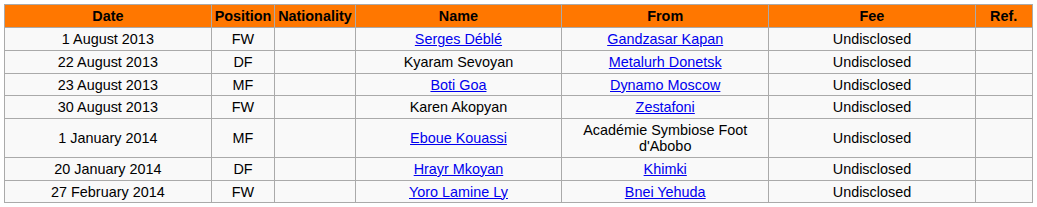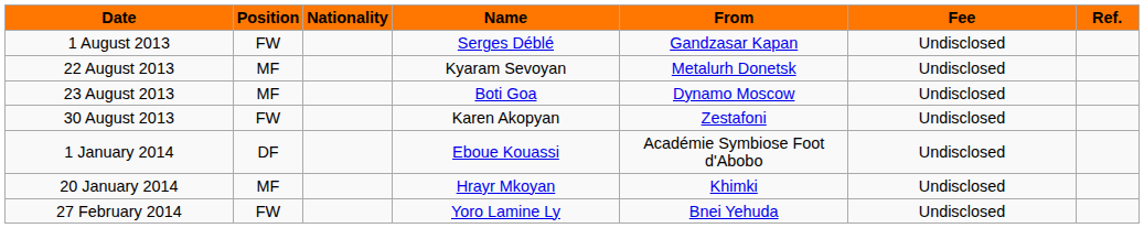22 August 2013 | Position: DF -> MF
1 January 2014 | Position: MF -> DF
20 January 2014 | Position: DF -> MF
